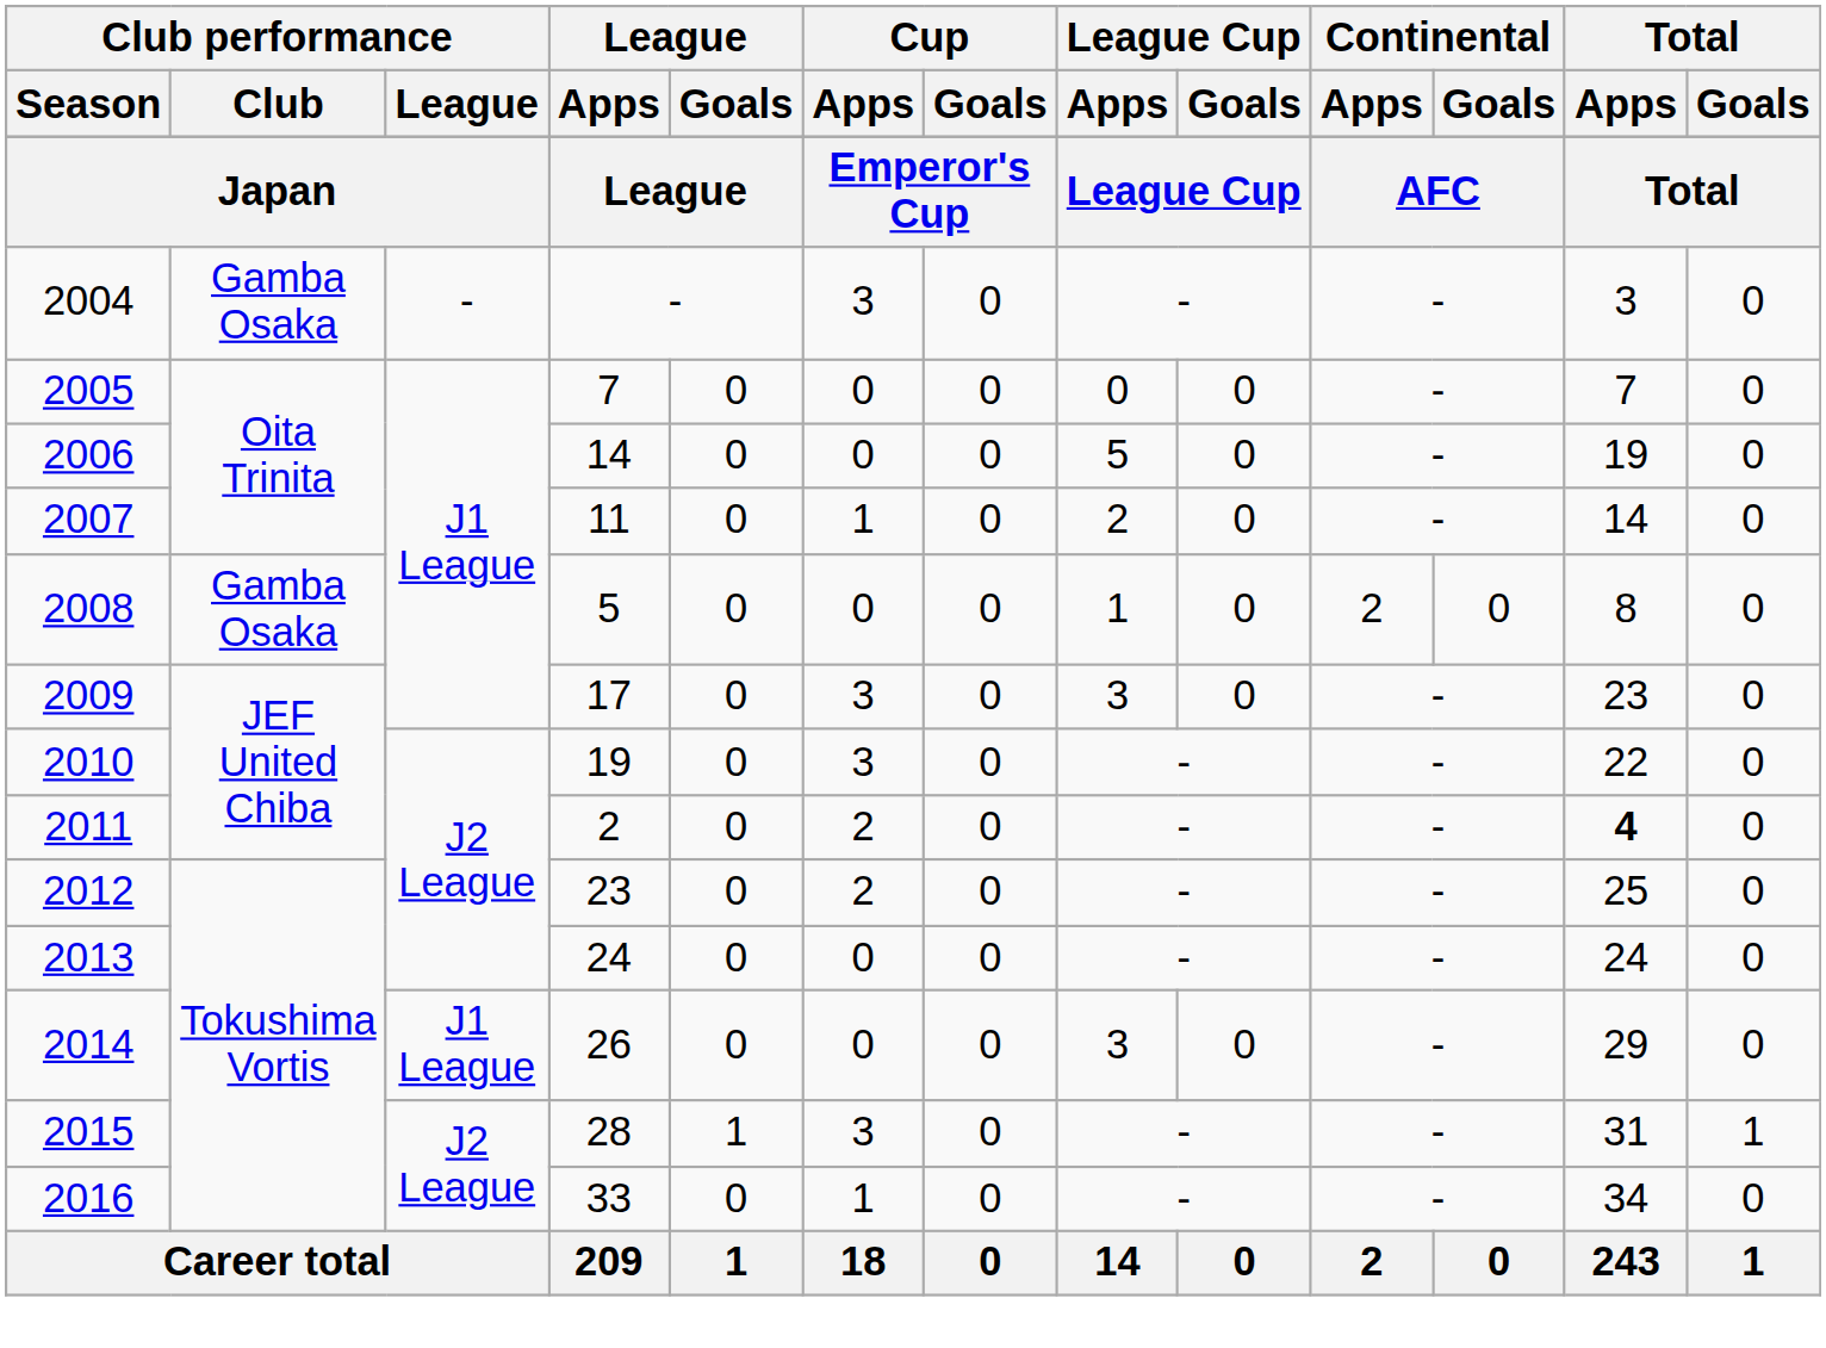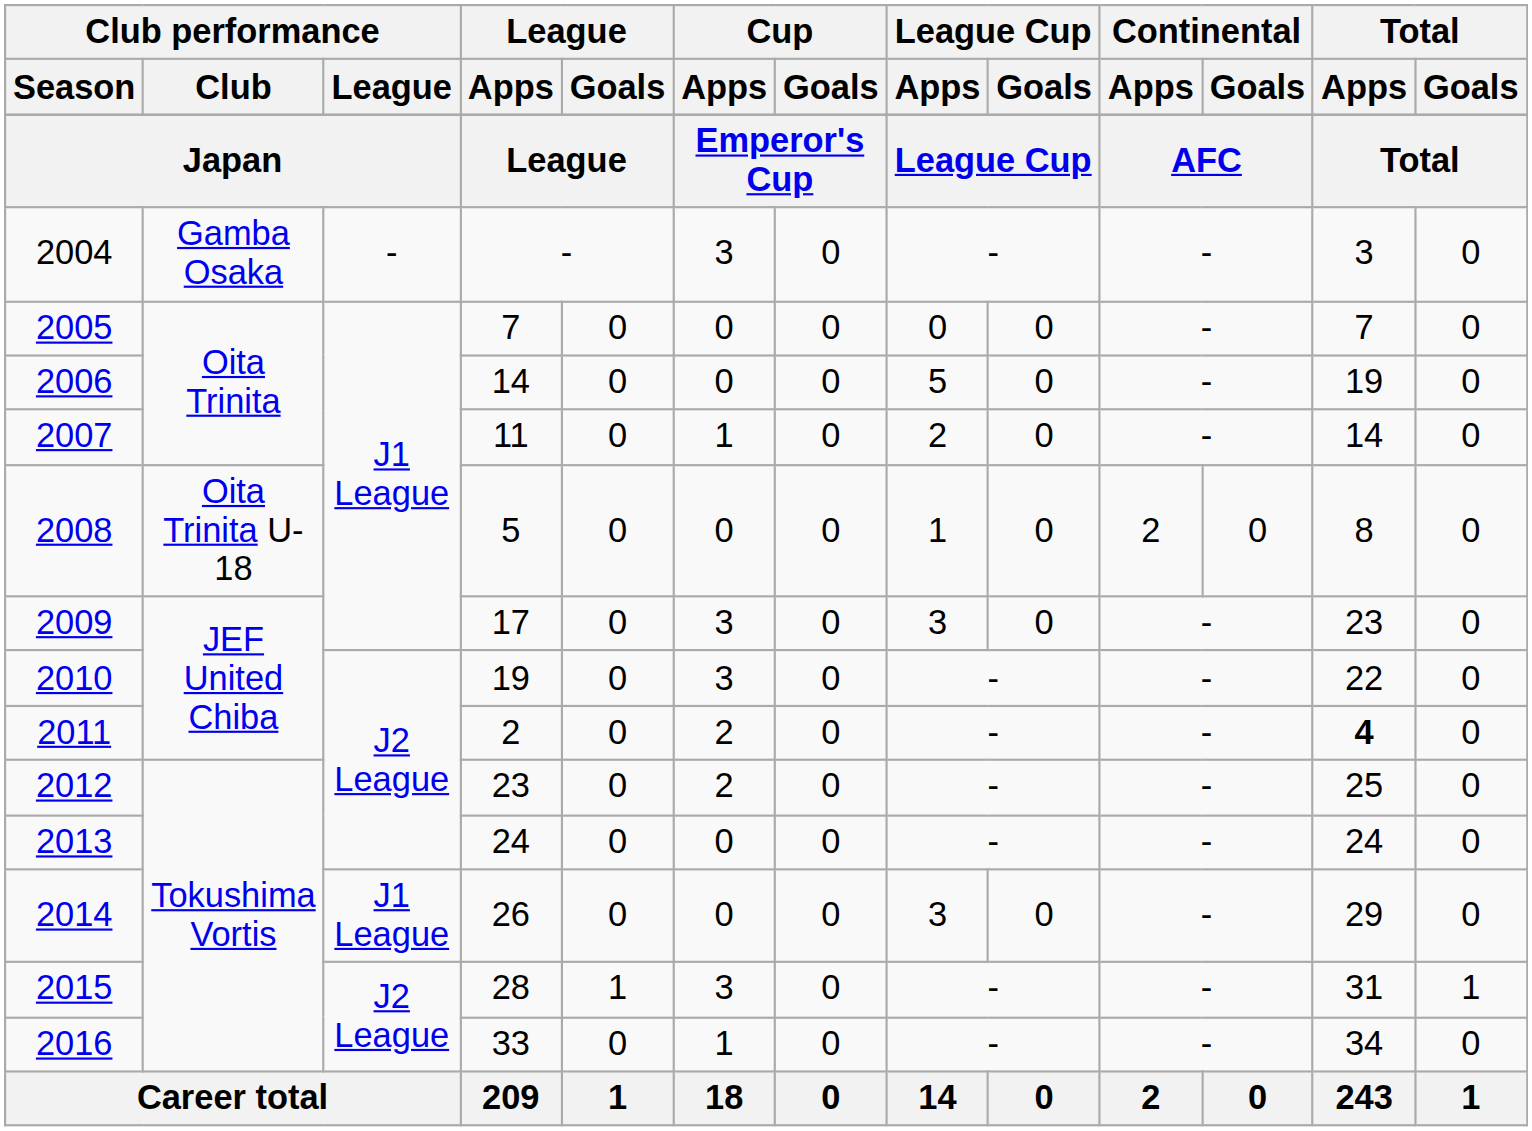2008 | Club performance / Club: Gamba Osaka -> Oita Trinita U-18
